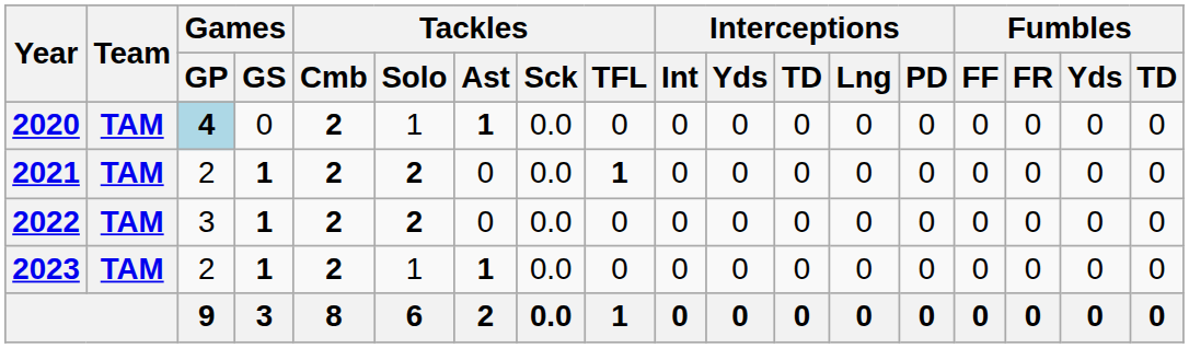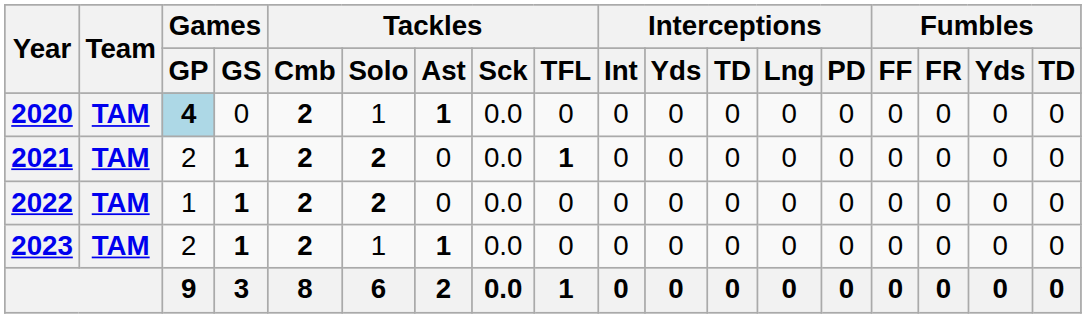2022 | Games / GP: 3 -> 1
